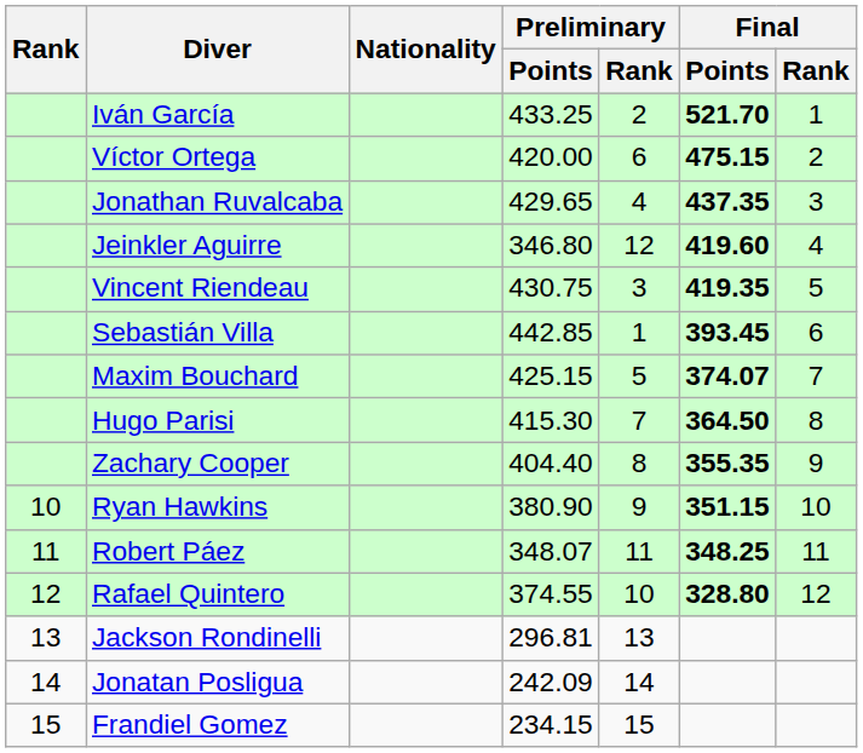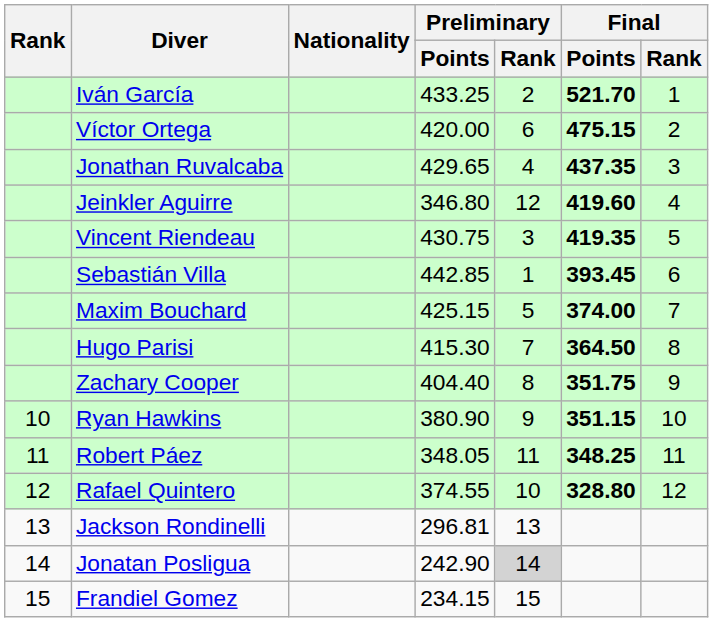Maxim Bouchard | Final / Points: 374.07 -> 374.00
Zachary Cooper | Final / Points: 355.35 -> 351.75
Robert Páez | Preliminary / Points: 348.07 -> 348.05
Jonatan Posligua | Preliminary / Points: 242.09 -> 242.90
Jonatan Posligua | Preliminary / Rank: no background -> lightgrey background
